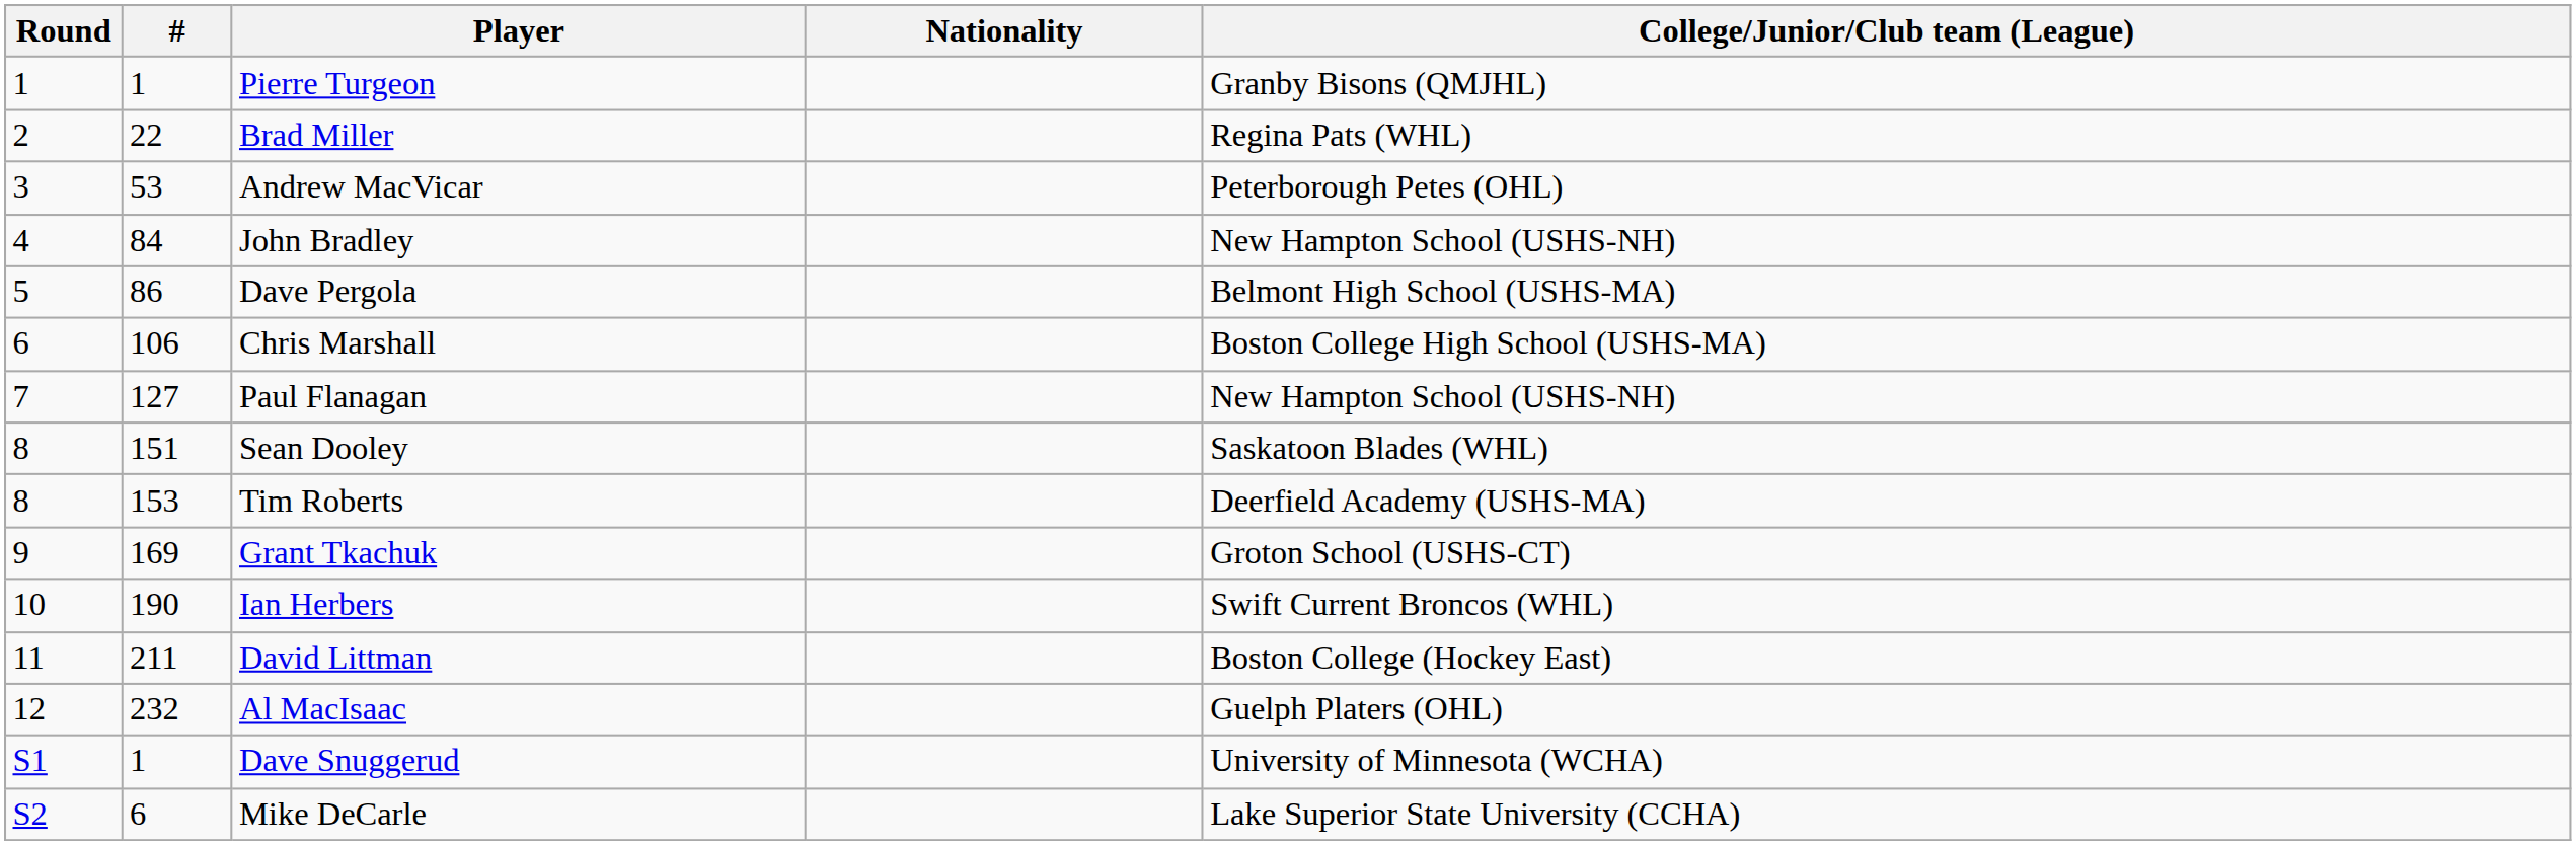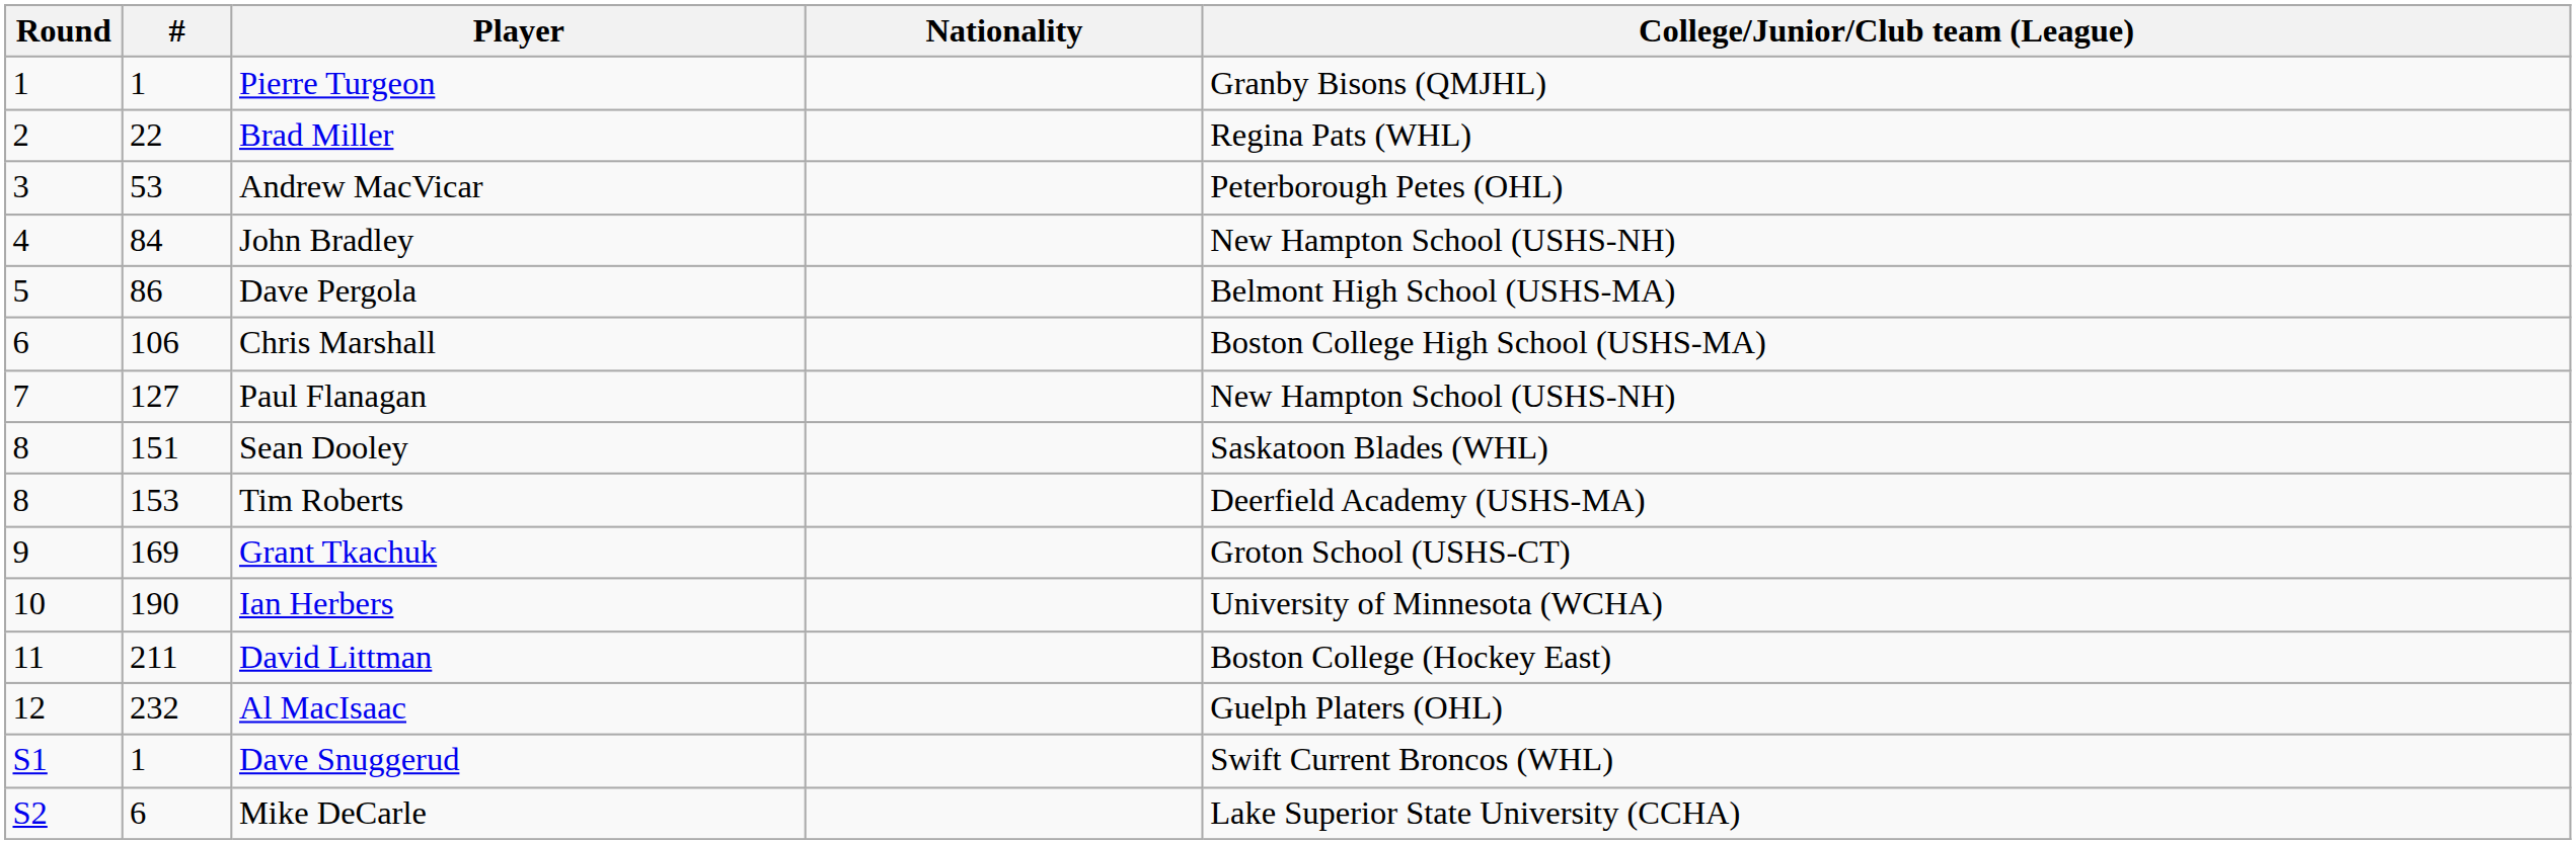Ian Herbers | College/Junior/Club team (League): Swift Current Broncos (WHL) -> University of Minnesota (WCHA)
Dave Snuggerud | College/Junior/Club team (League): University of Minnesota (WCHA) -> Swift Current Broncos (WHL)
